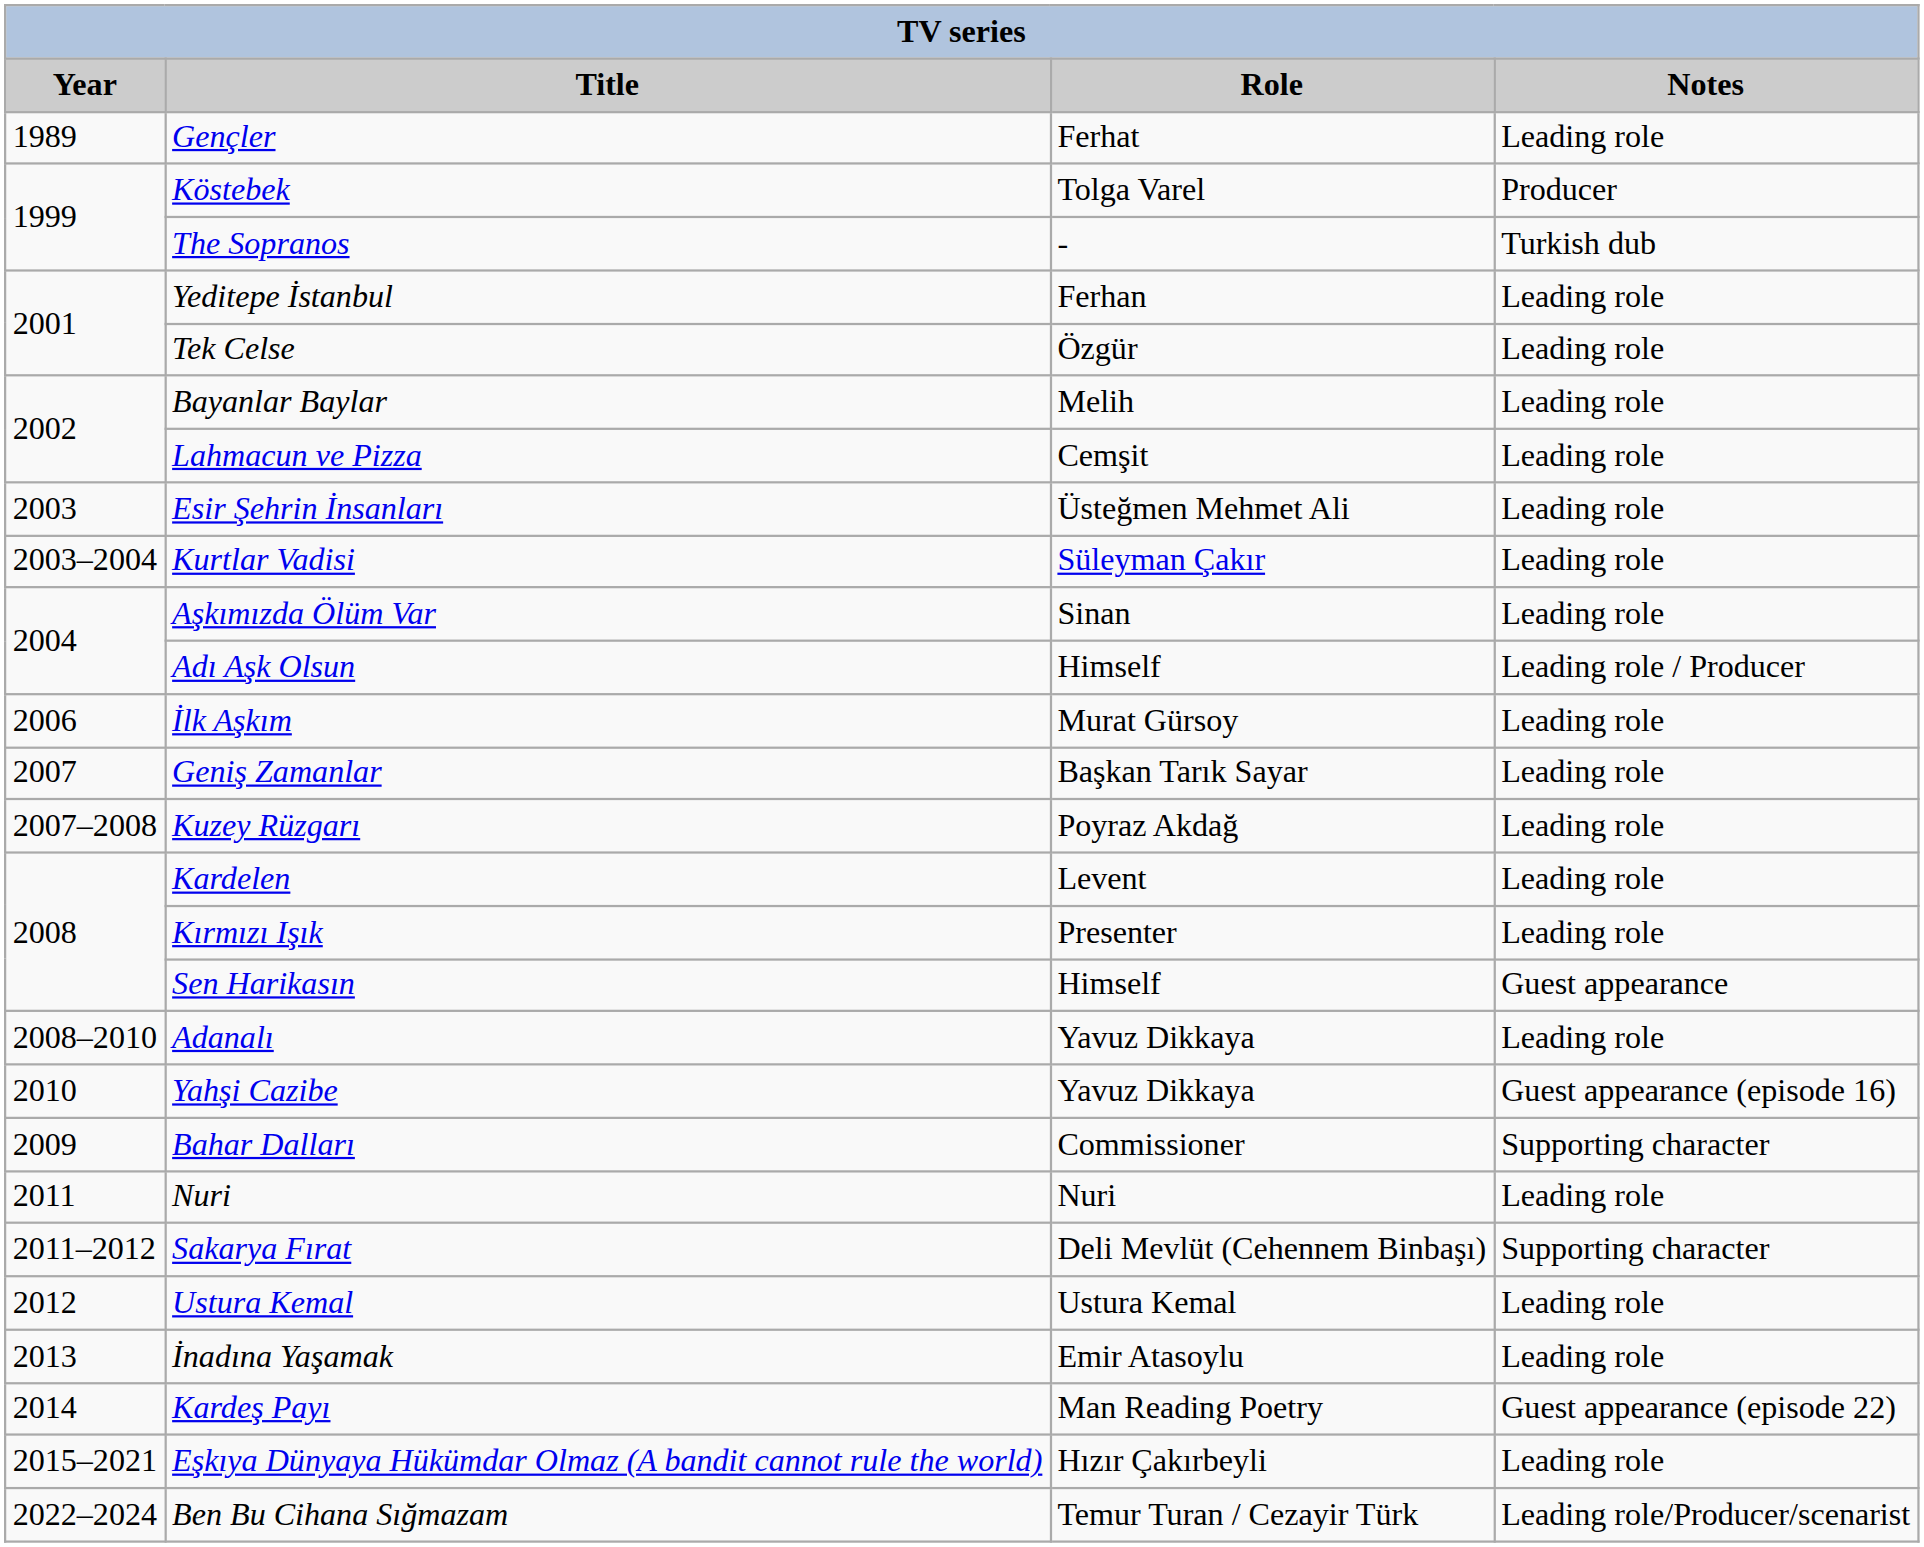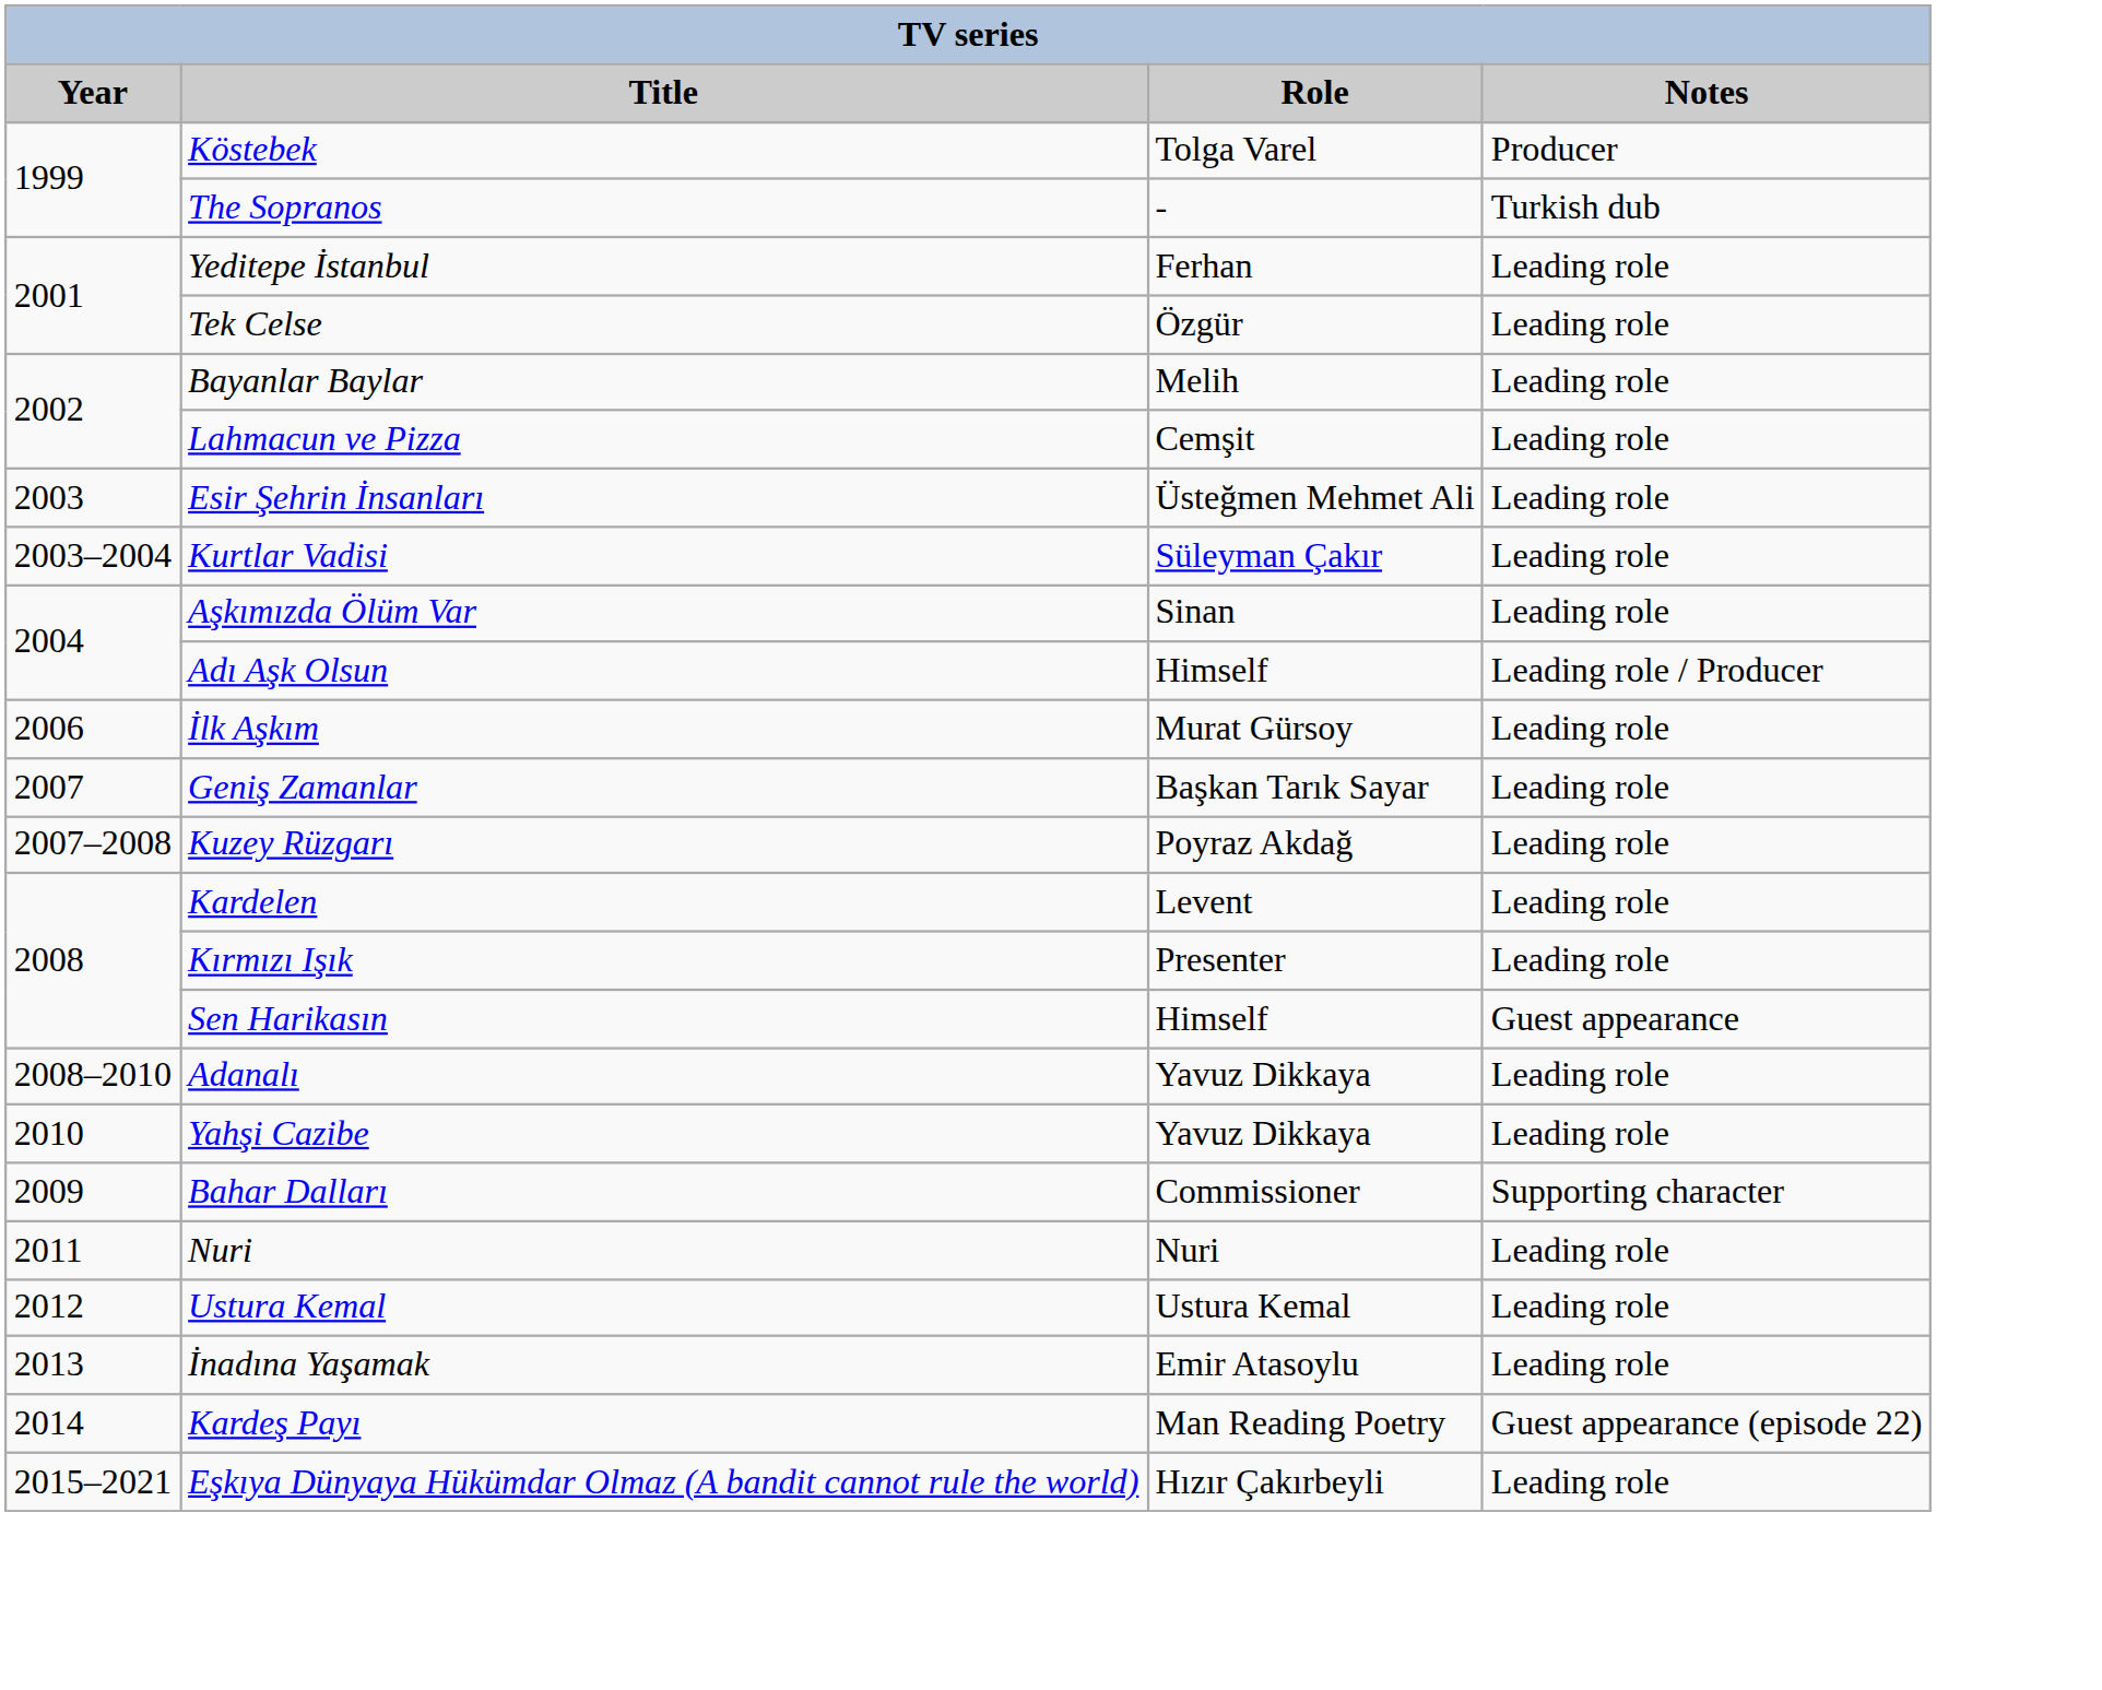- row: 1989 | Gençler | Ferhat | Leading role
Yahşi Cazibe | Notes: Guest appearance (episode 16) -> Leading role
- row: 2011–2012 | Sakarya Fırat | Deli Mevlüt (Cehennem Binbaşı) | Supporting character
- row: 2022–2024 | Ben Bu Cihana Sığmazam | Temur Turan / Cezayir Türk | Leading role/Producer/scenarist
